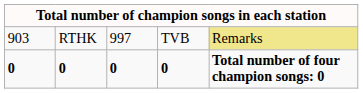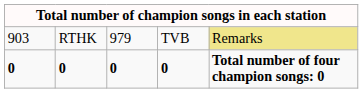RTHK | column 3: 997 -> 979
